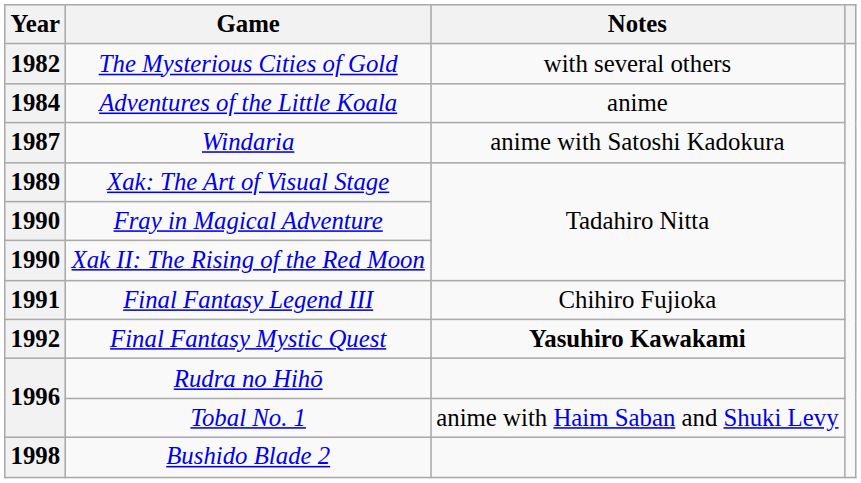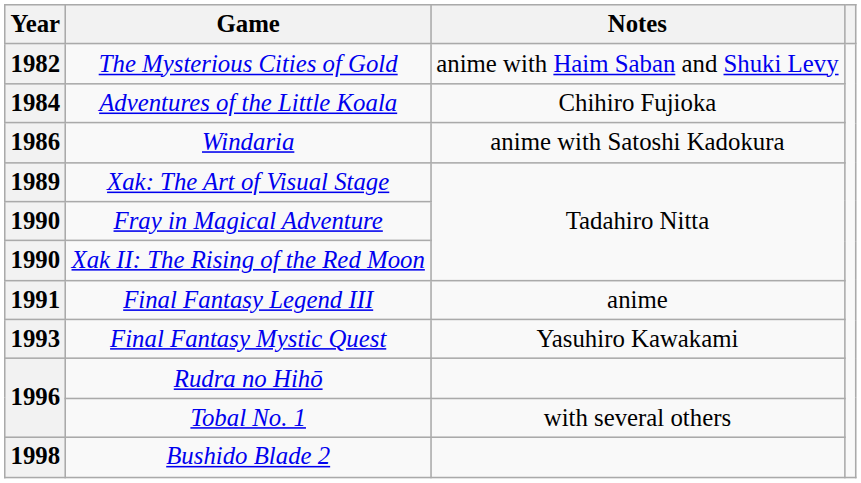The Mysterious Cities of Gold | Notes: with several others -> anime with Haim Saban and Shuki Levy
Adventures of the Little Koala | Notes: anime -> Chihiro Fujioka
Windaria | Year: 1987 -> 1986
Final Fantasy Legend III | Notes: Chihiro Fujioka -> anime
Final Fantasy Mystic Quest | Year: 1992 -> 1993
Final Fantasy Mystic Quest | Notes: bold -> normal
Tobal No. 1 | Notes: anime with Haim Saban and Shuki Levy -> with several others
